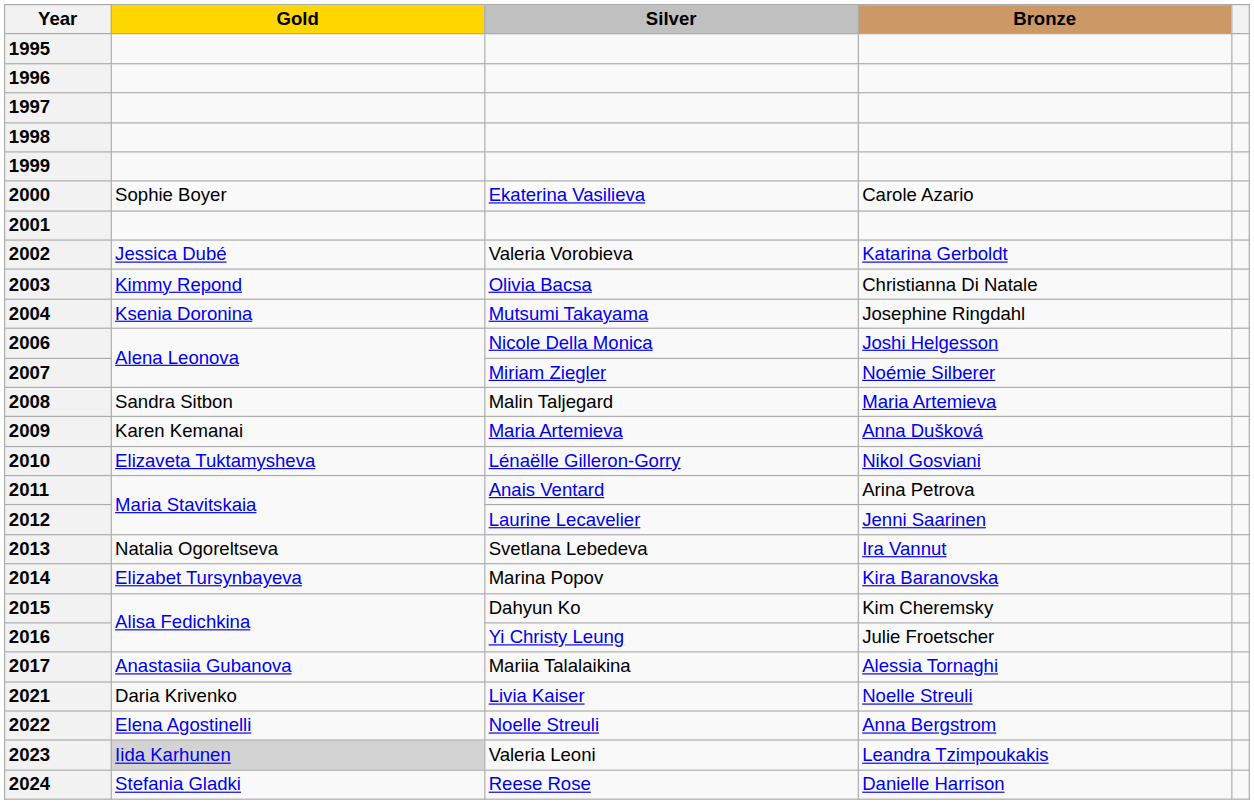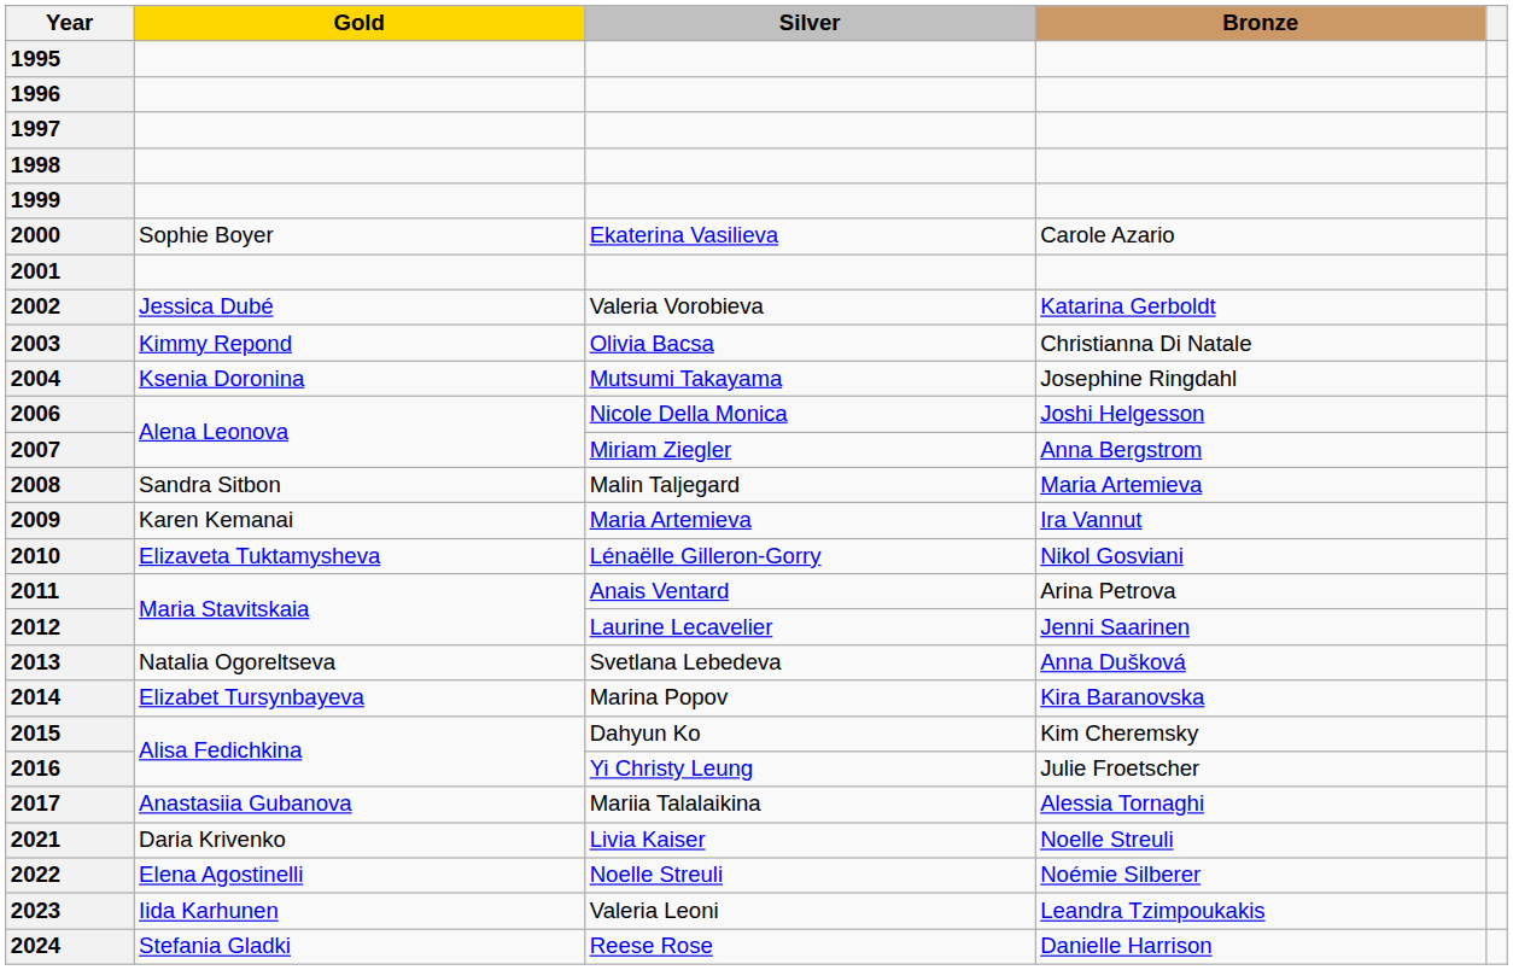2007 | Bronze: Noémie Silberer -> Anna Bergstrom
2009 | Bronze: Anna Dušková -> Ira Vannut
2013 | Bronze: Ira Vannut -> Anna Dušková
2022 | Bronze: Anna Bergstrom -> Noémie Silberer
2023 | Gold: lightgrey background -> no background
